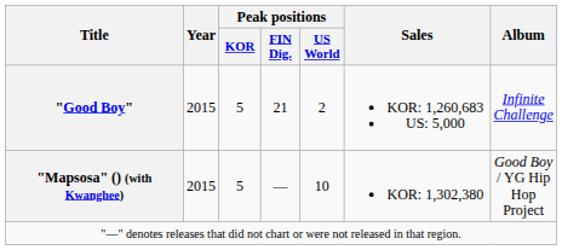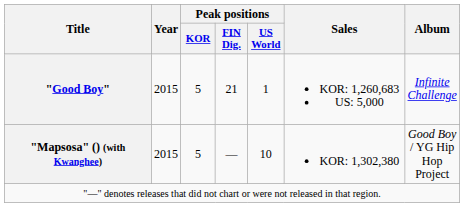"Good Boy" | Peak positions / US World: 2 -> 1
